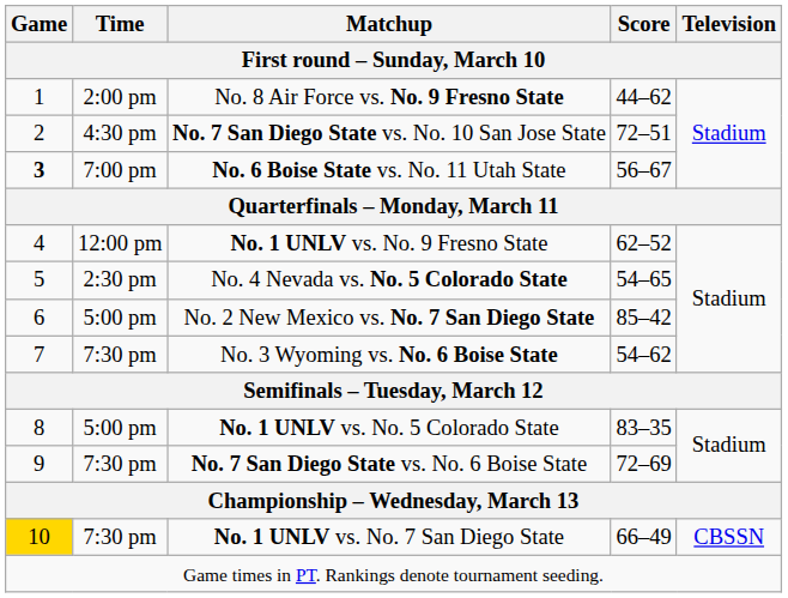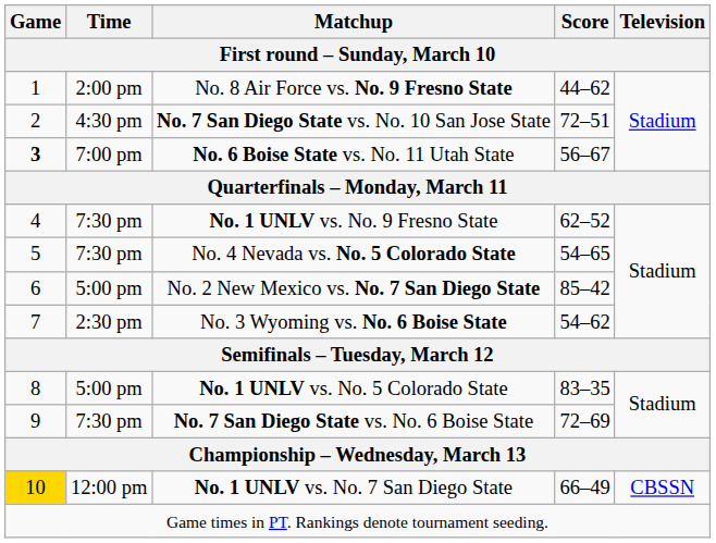No. 1 UNLV vs. No. 9 Fresno State | Time: 12:00 pm -> 7:30 pm
No. 4 Nevada vs. No. 5 Colorado State | Time: 2:30 pm -> 7:30 pm
No. 3 Wyoming vs. No. 6 Boise State | Time: 7:30 pm -> 2:30 pm
No. 1 UNLV vs. No. 7 San Diego State | Time: 7:30 pm -> 12:00 pm
